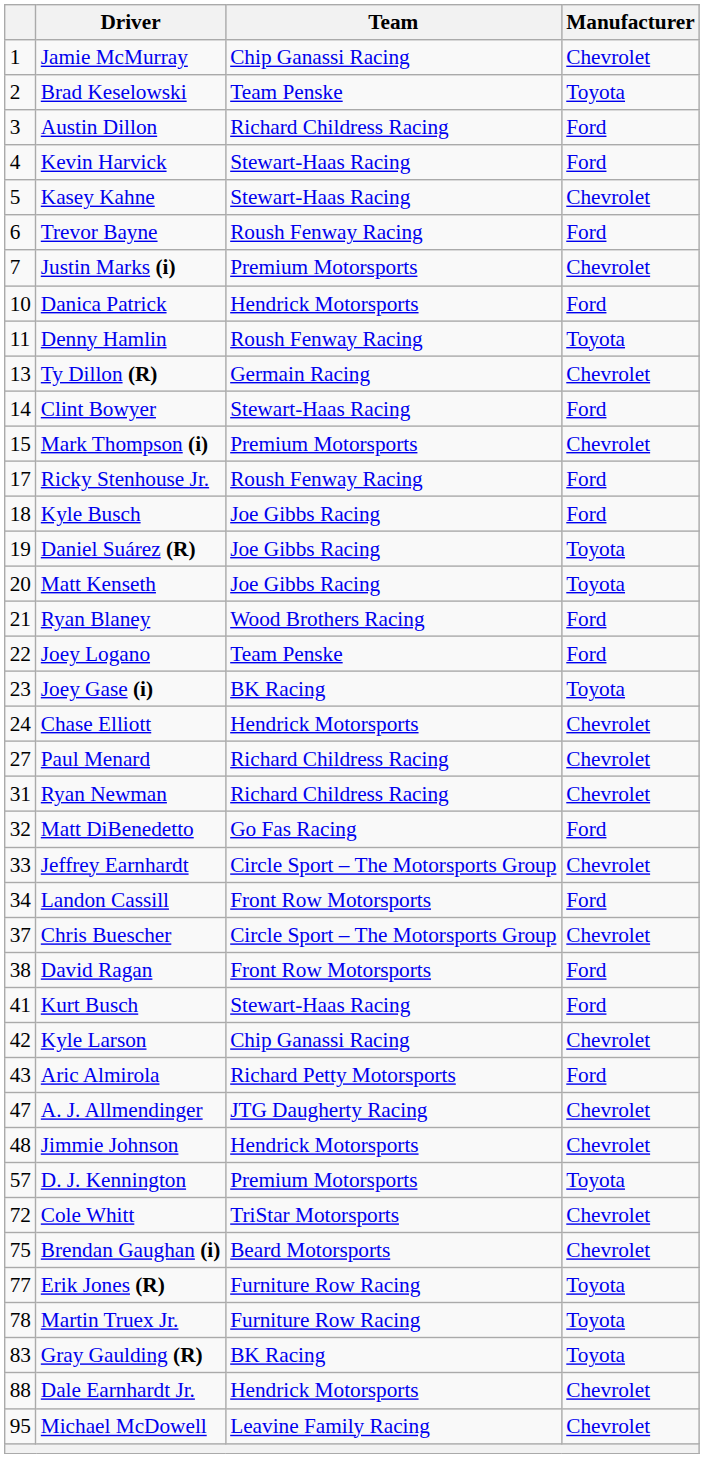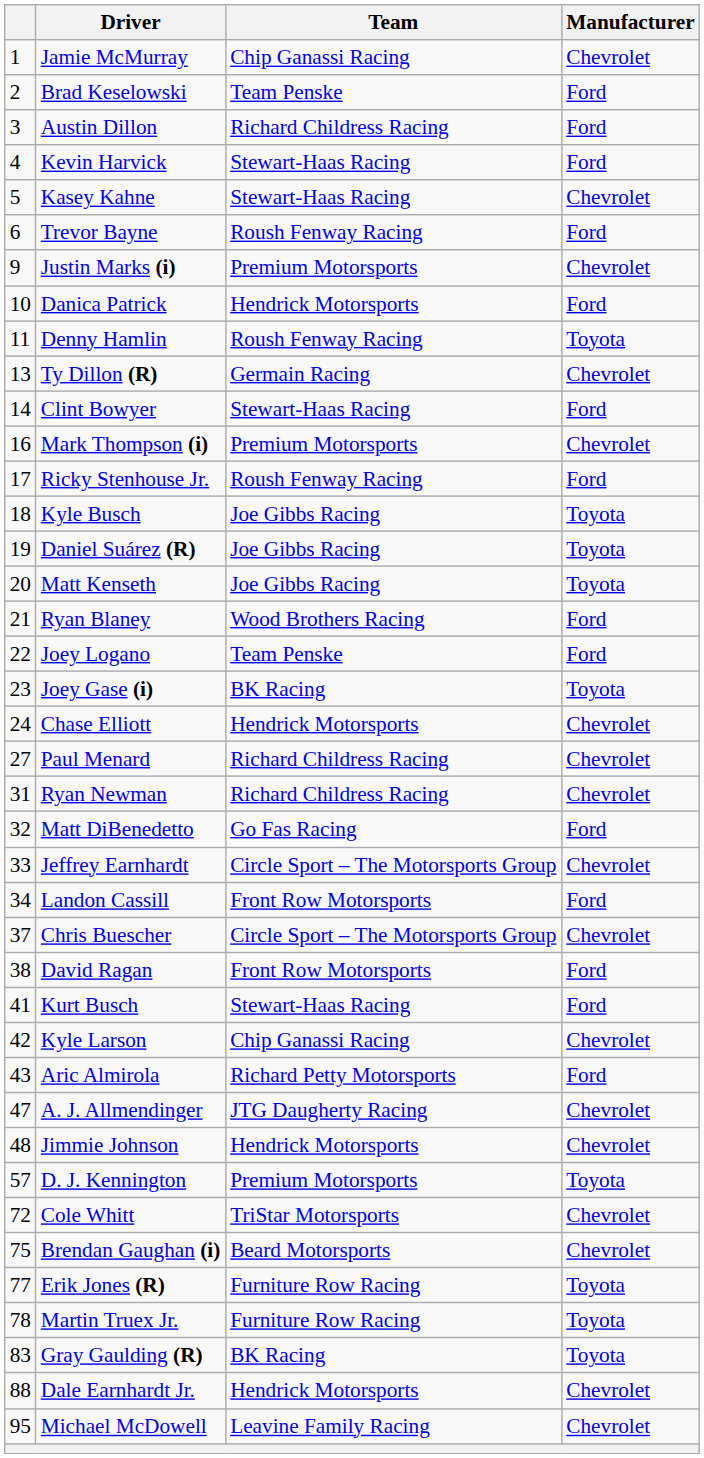Brad Keselowski | Manufacturer: Toyota -> Ford
Justin Marks (i) | column 1: 7 -> 9
Mark Thompson (i) | column 1: 15 -> 16
Kyle Busch | Manufacturer: Ford -> Toyota
